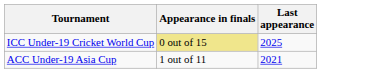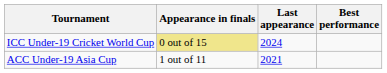+ column: Best performance
ICC Under-19 Cricket World Cup | Last appearance: 2025 -> 2024
